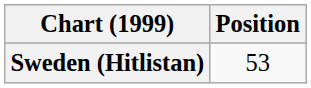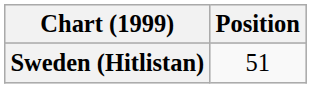Sweden (Hitlistan) | Position: 53 -> 51
